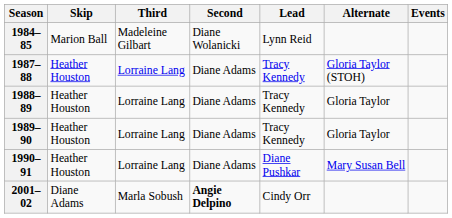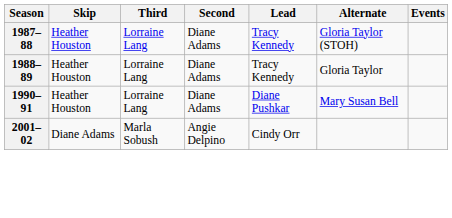- row: 1984–85 | Marion Ball | Madeleine Gilbart | Diane Wolanicki | Lynn Reid
- row: 1989–90 | Heather Houston | Lorraine Lang | Diane Adams | Tracy Kennedy | Gloria Taylor
2001–02 | Second: bold -> normal
